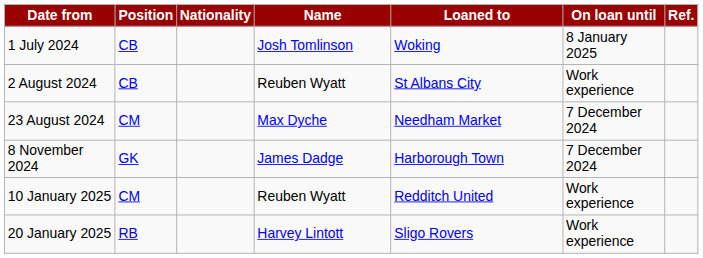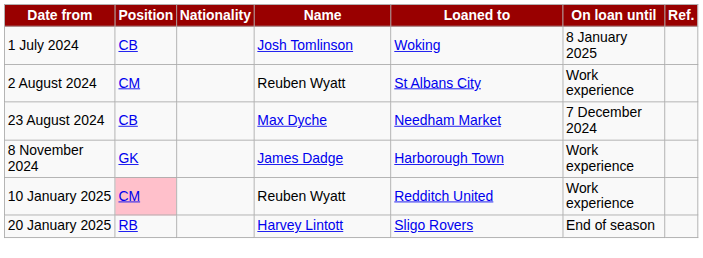2 August 2024 | Position: CB -> CM
23 August 2024 | Position: CM -> CB
8 November 2024 | On loan until: 7 December 2024 -> Work experience
10 January 2025 | Position: no background -> pink background
20 January 2025 | On loan until: Work experience -> End of season
